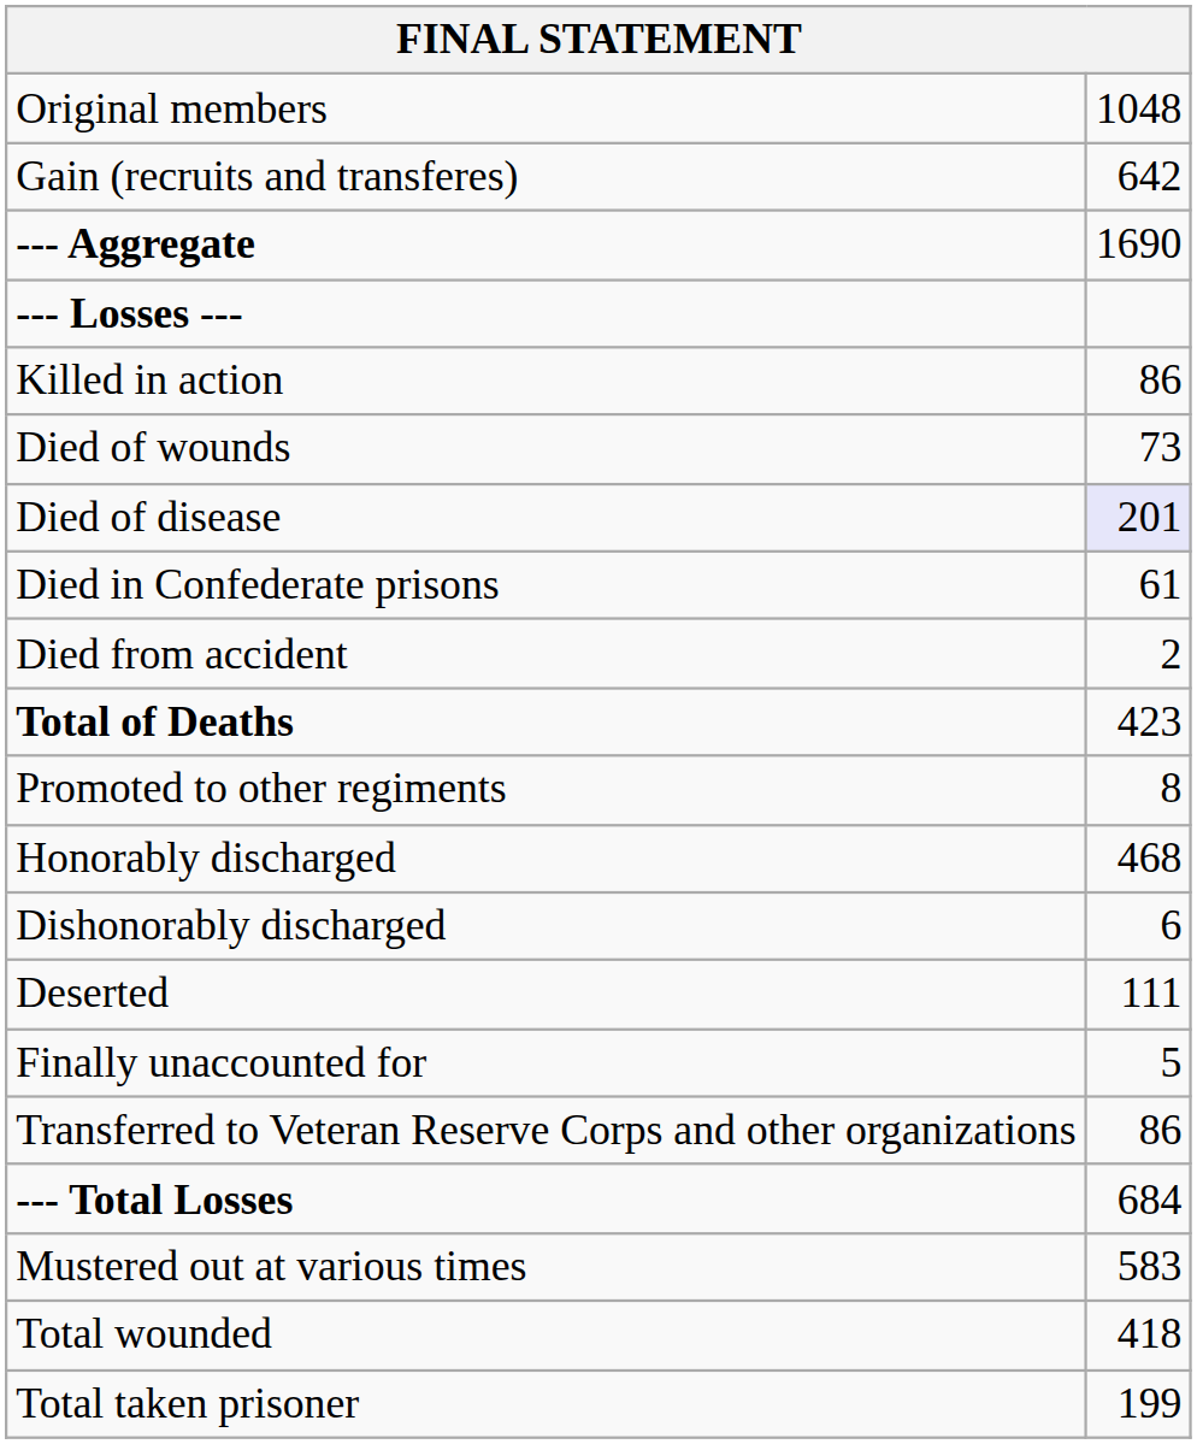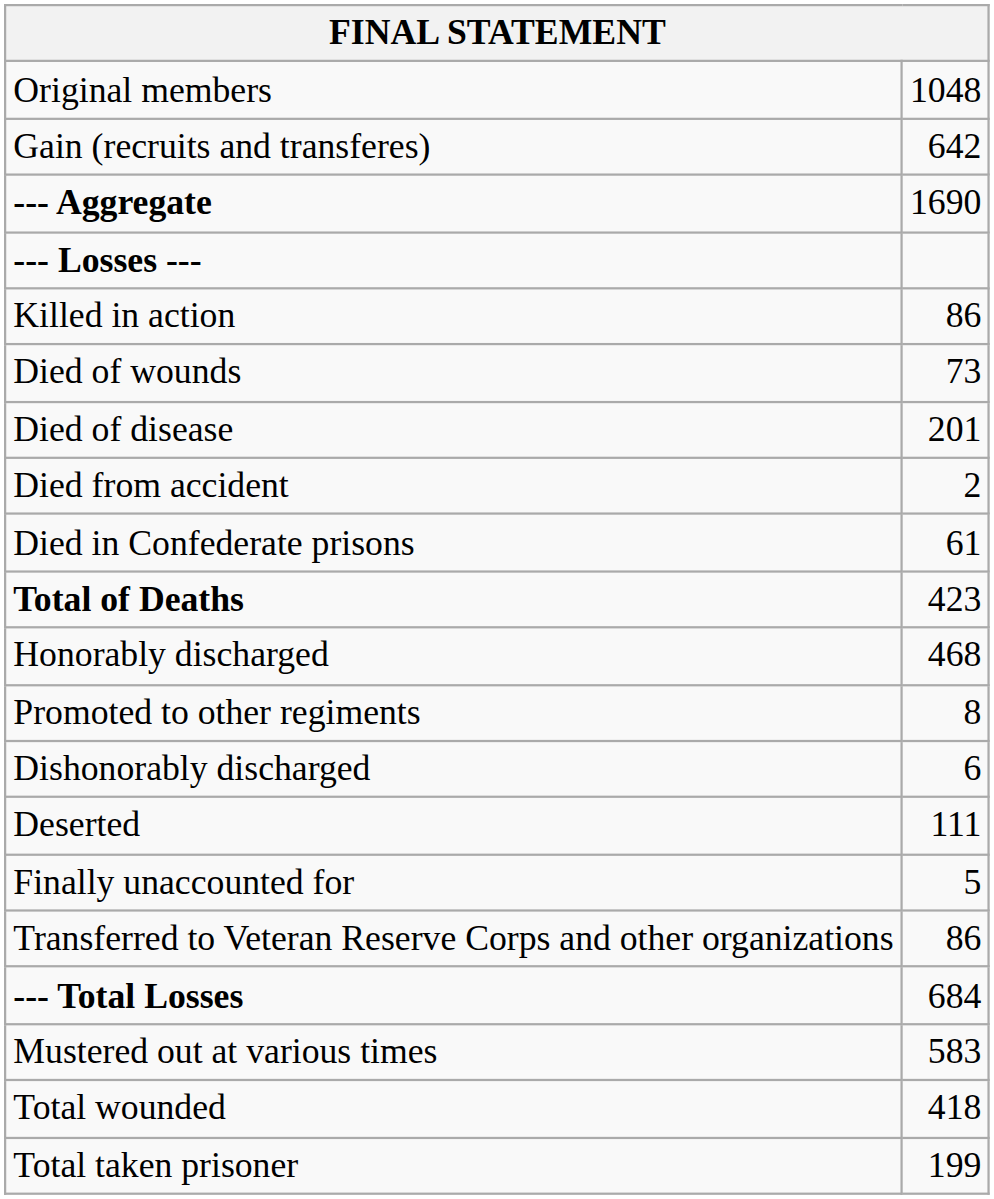Died of disease | column 2: lavender background -> no background
rows swapped: Died in Confederate prisons <-> Died from accident
rows swapped: Promoted to other regiments <-> Honorably discharged
